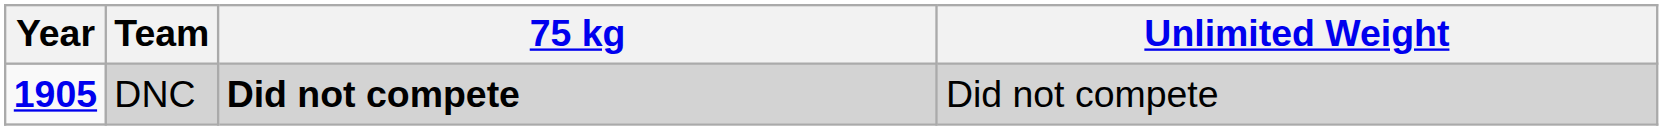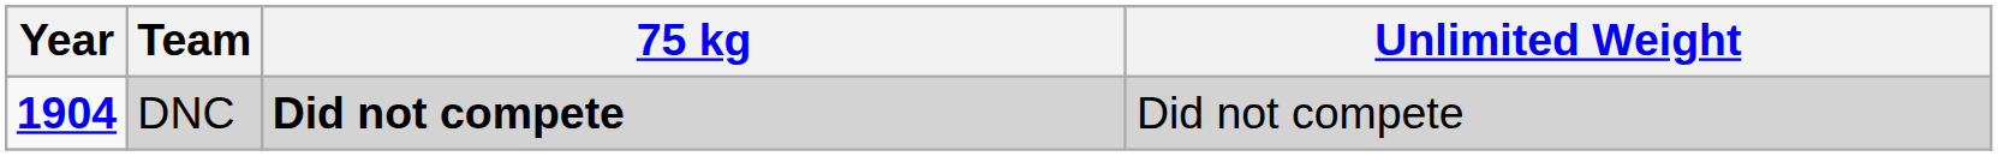DNC | Year: 1905 -> 1904
